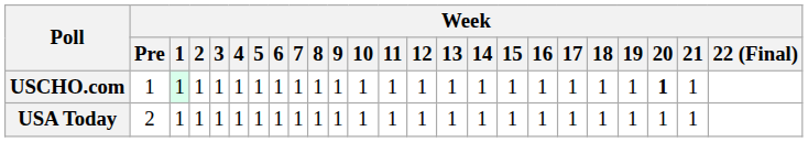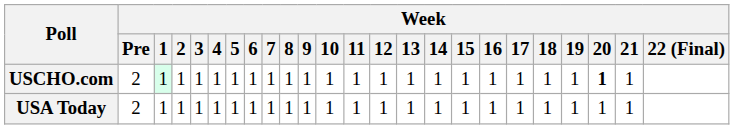USCHO.com | Week / Pre: 1 -> 2
